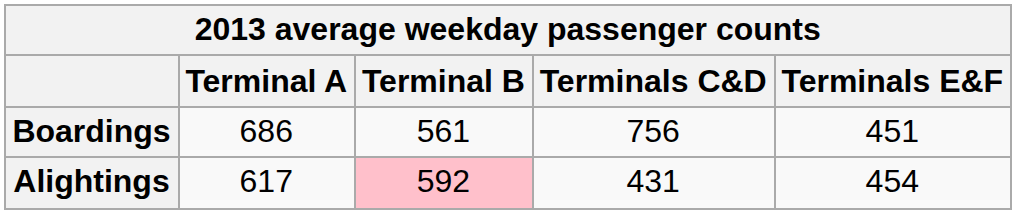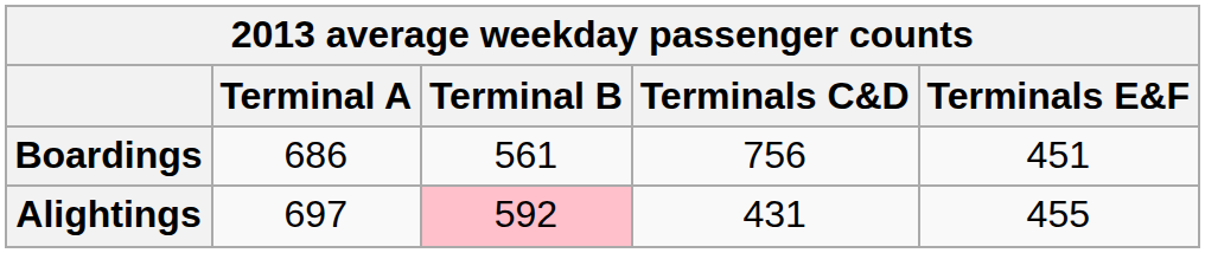Alightings | Terminal A: 617 -> 697
Alightings | Terminals E&F: 454 -> 455
